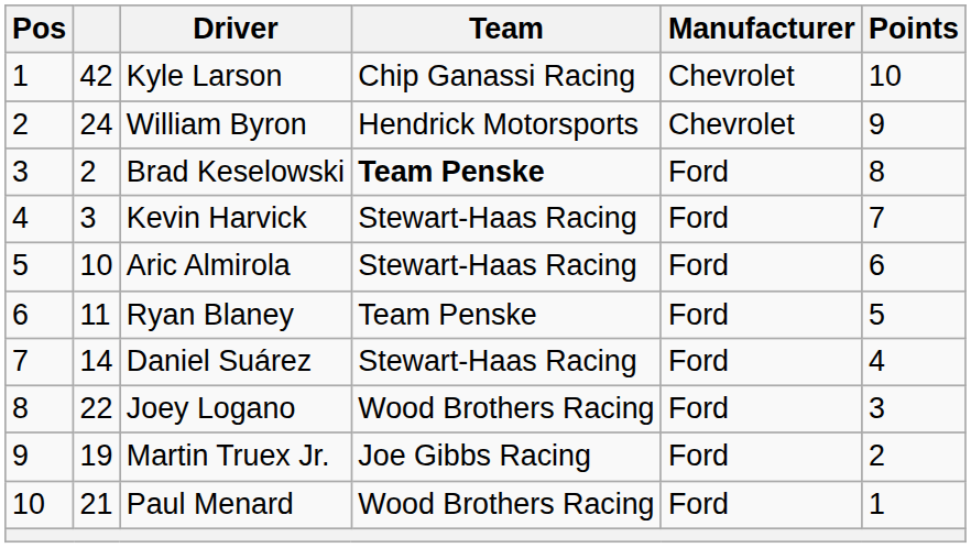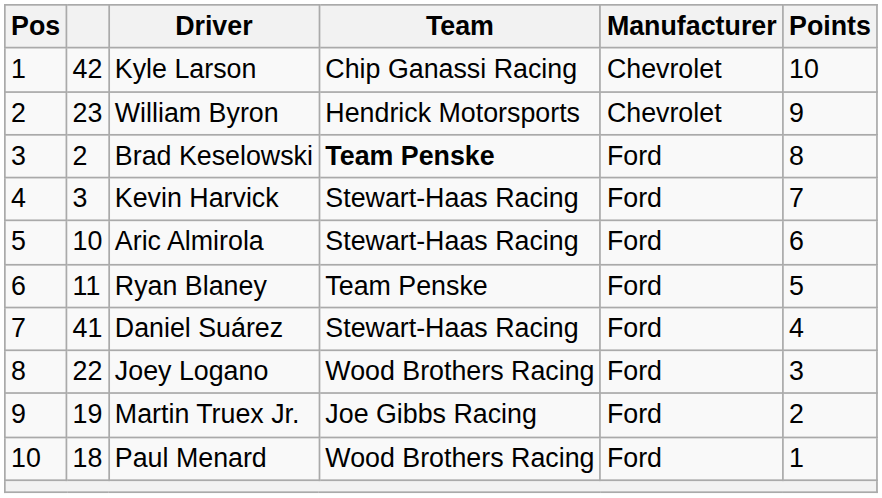William Byron | column 2: 24 -> 23
Daniel Suárez | column 2: 14 -> 41
Paul Menard | column 2: 21 -> 18
